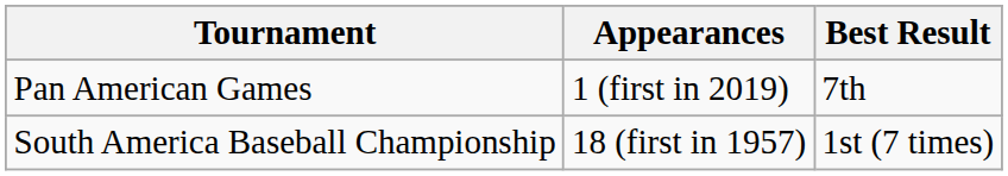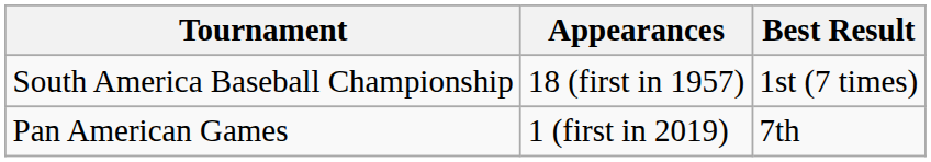rows swapped: South America Baseball Championship <-> Pan American Games
